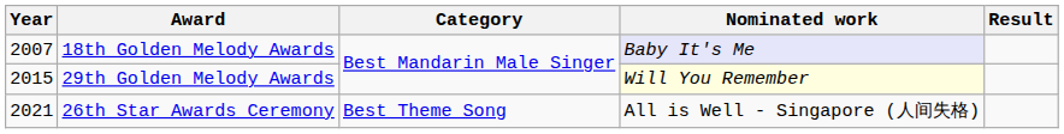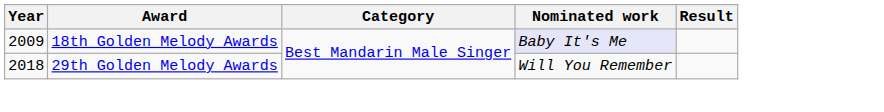18th Golden Melody Awards | Year: 2007 -> 2009
29th Golden Melody Awards | Year: 2015 -> 2018
29th Golden Melody Awards | Nominated work: lightyellow background -> no background
- row: 2021 | 26th Star Awards Ceremony | Best Theme Song | All is Well - Singapore (人间失格)
